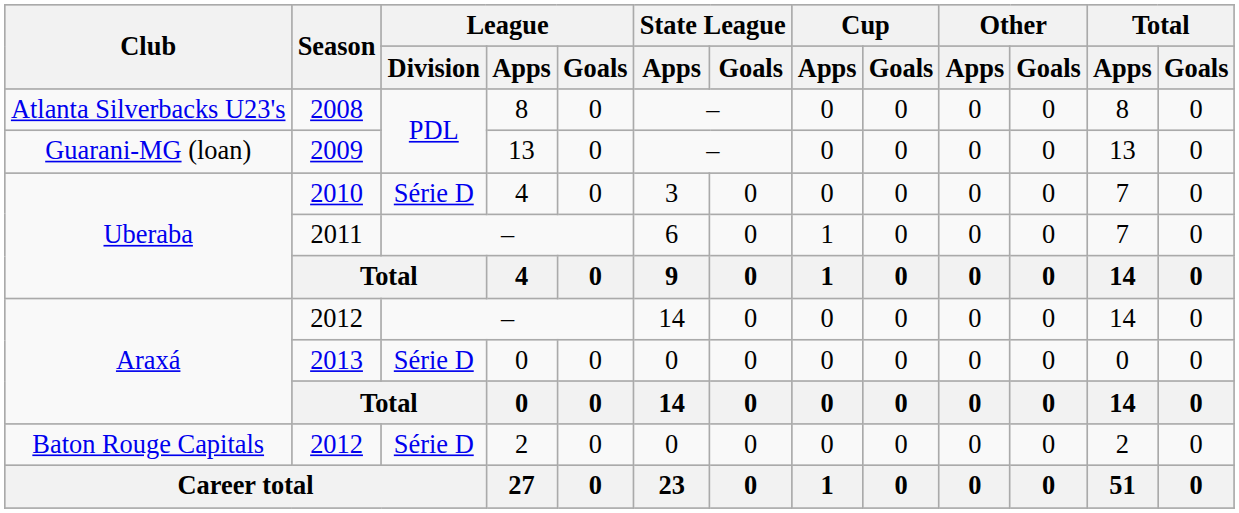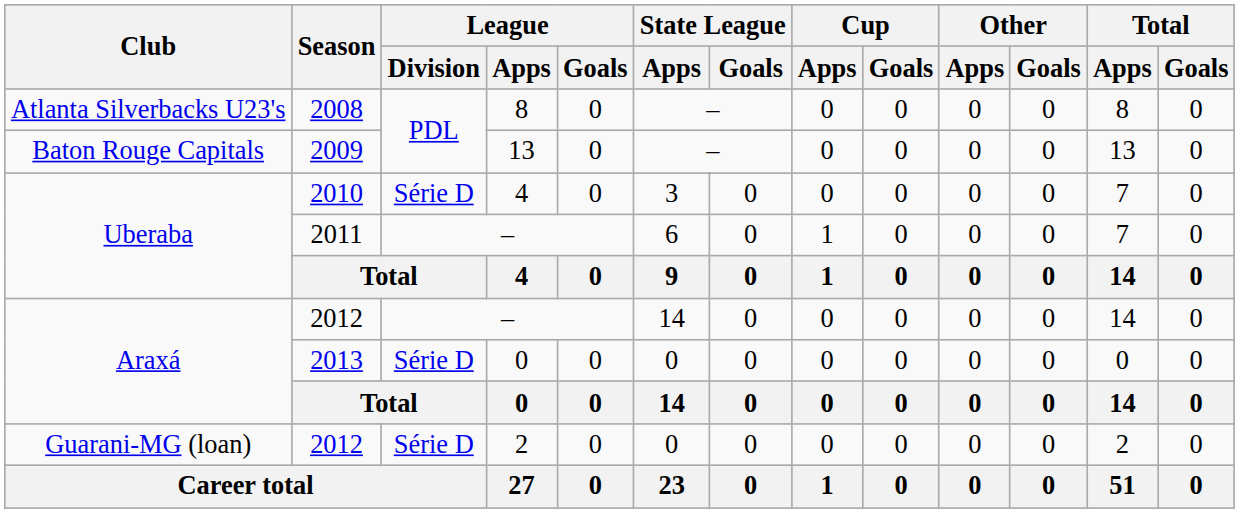2009 | Club: Guarani-MG (loan) -> Baton Rouge Capitals
2012 / 2 | Club: Baton Rouge Capitals -> Guarani-MG (loan)
